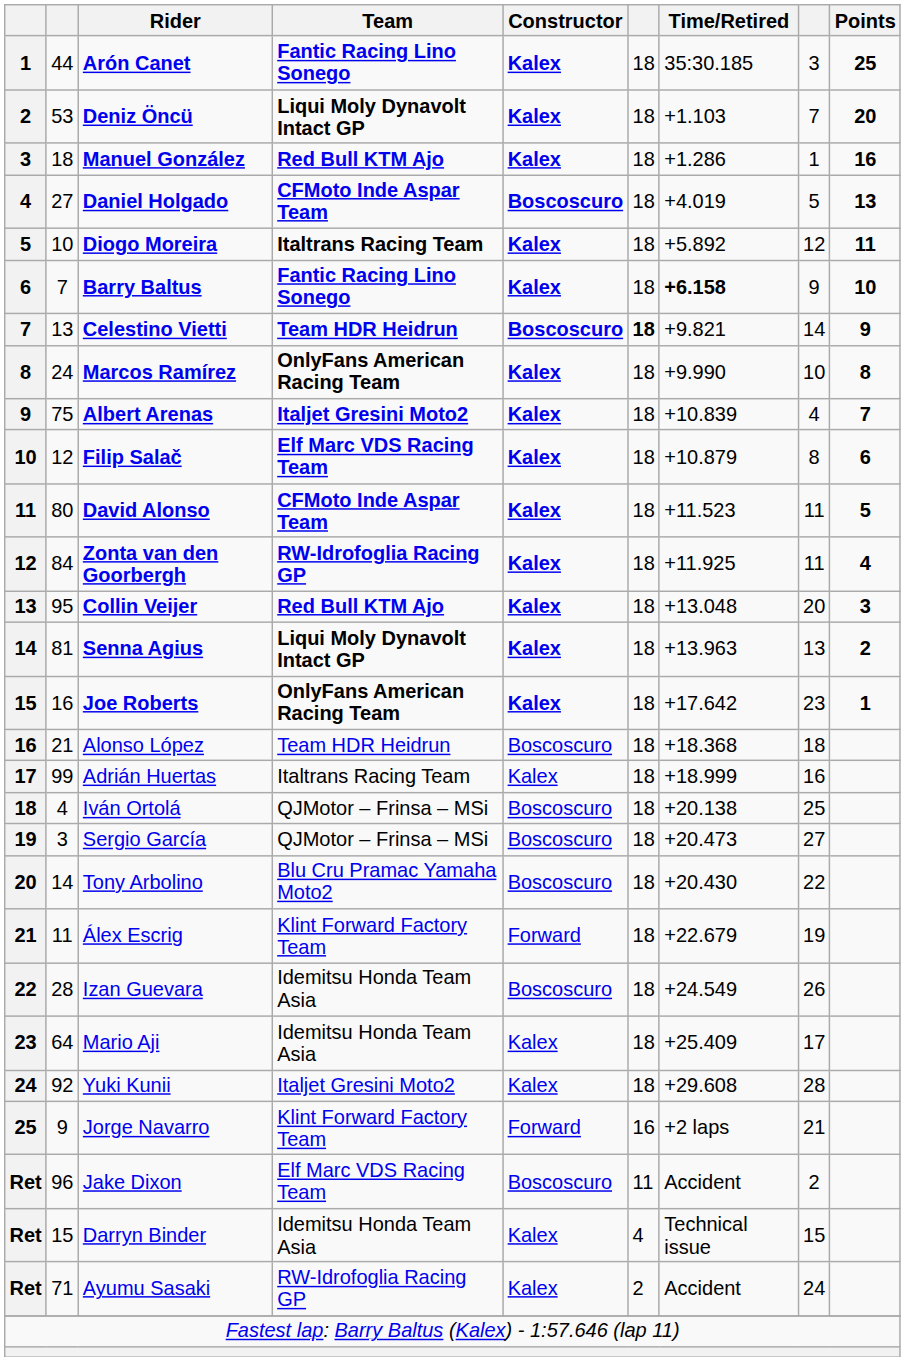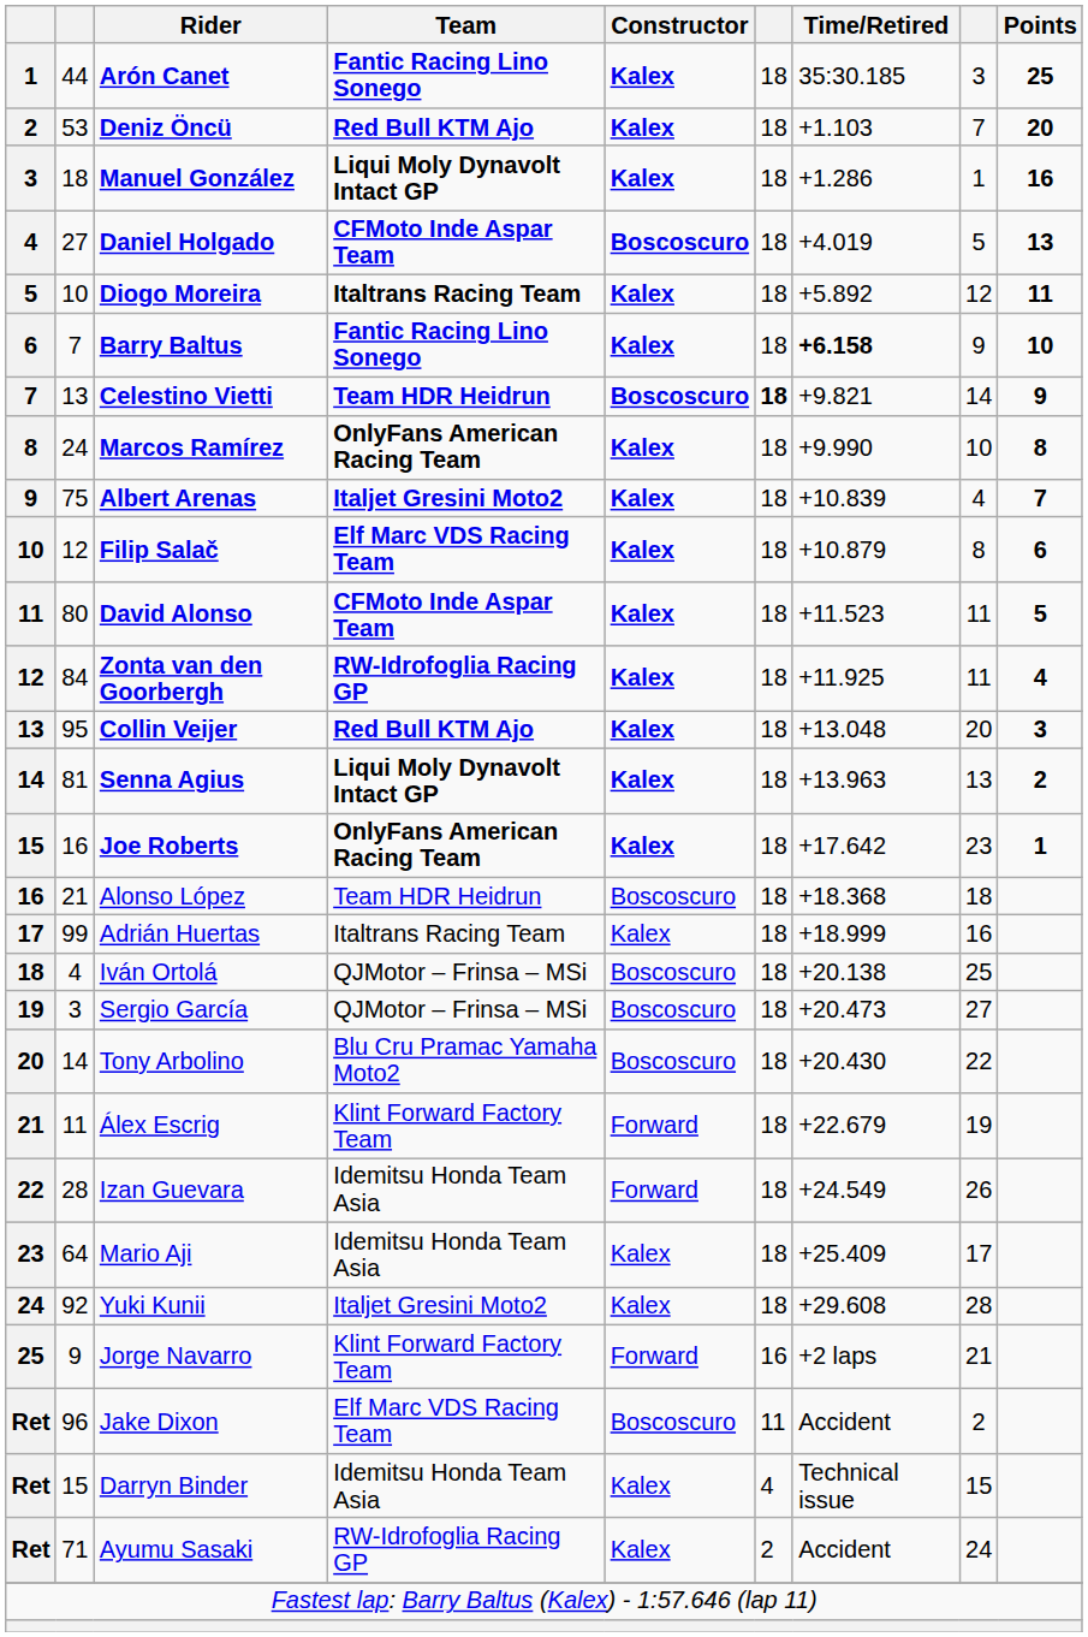Deniz Öncü | Team: Liqui Moly Dynavolt Intact GP -> Red Bull KTM Ajo
Manuel González | Team: Red Bull KTM Ajo -> Liqui Moly Dynavolt Intact GP
Izan Guevara | Constructor: Boscoscuro -> Forward
